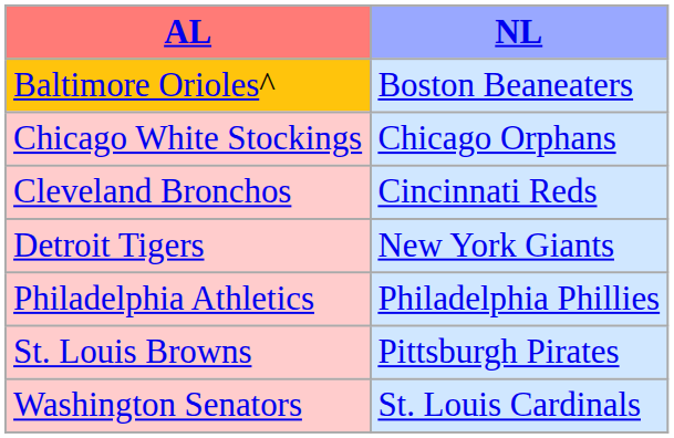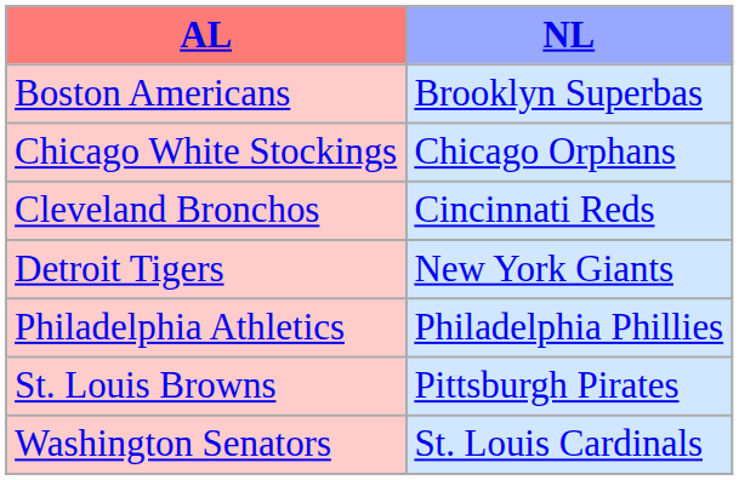- row: Baltimore Orioles^ | Boston Beaneaters
+ row: Boston Americans | Brooklyn Superbas
